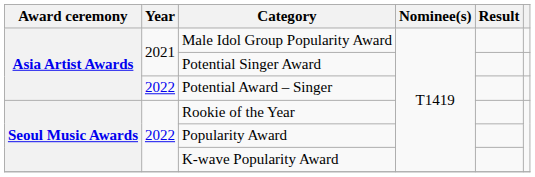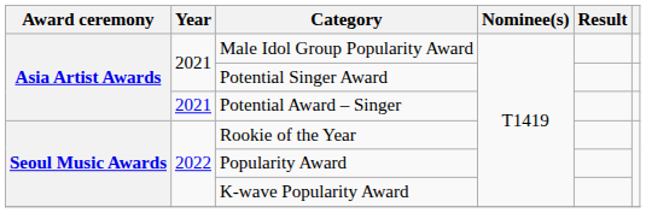Potential Award – Singer | Year: 2022 -> 2021
